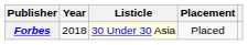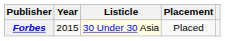Forbes | Year: 2018 -> 2015
